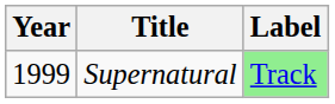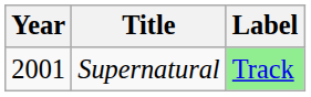Supernatural | Year: 1999 -> 2001
